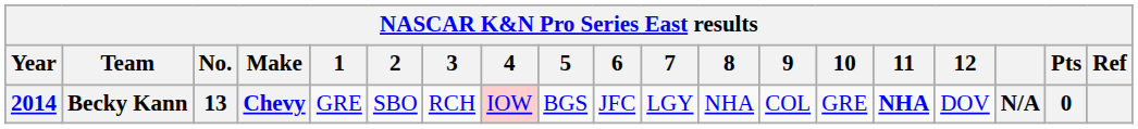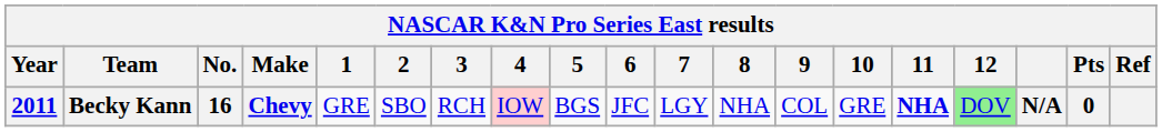Becky Kann | Year: 2014 -> 2011
Becky Kann | No.: 13 -> 16
Becky Kann | 12: no background -> lightgreen background
